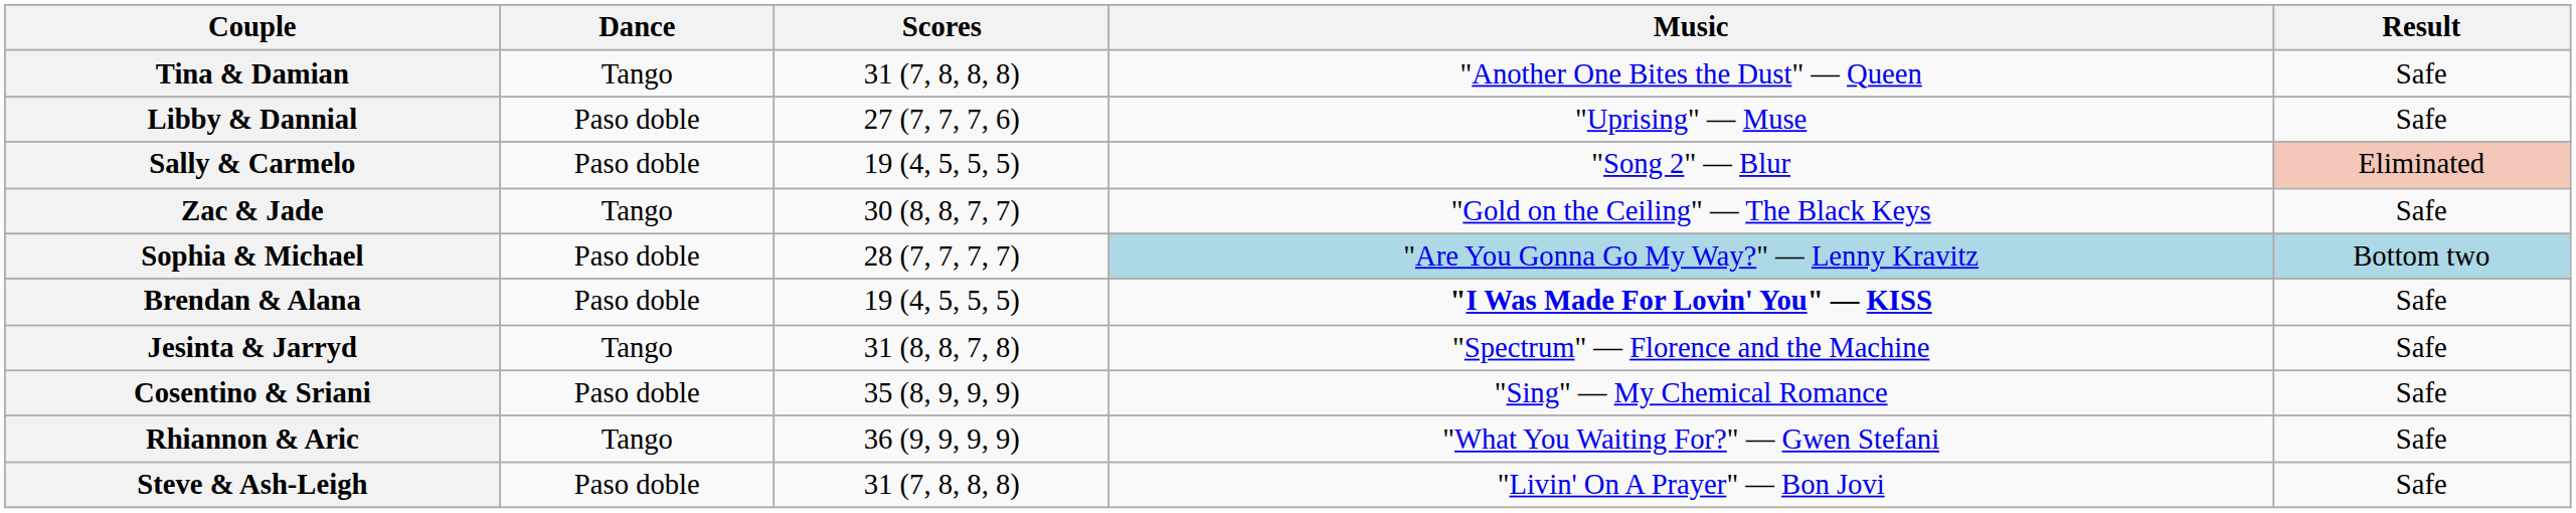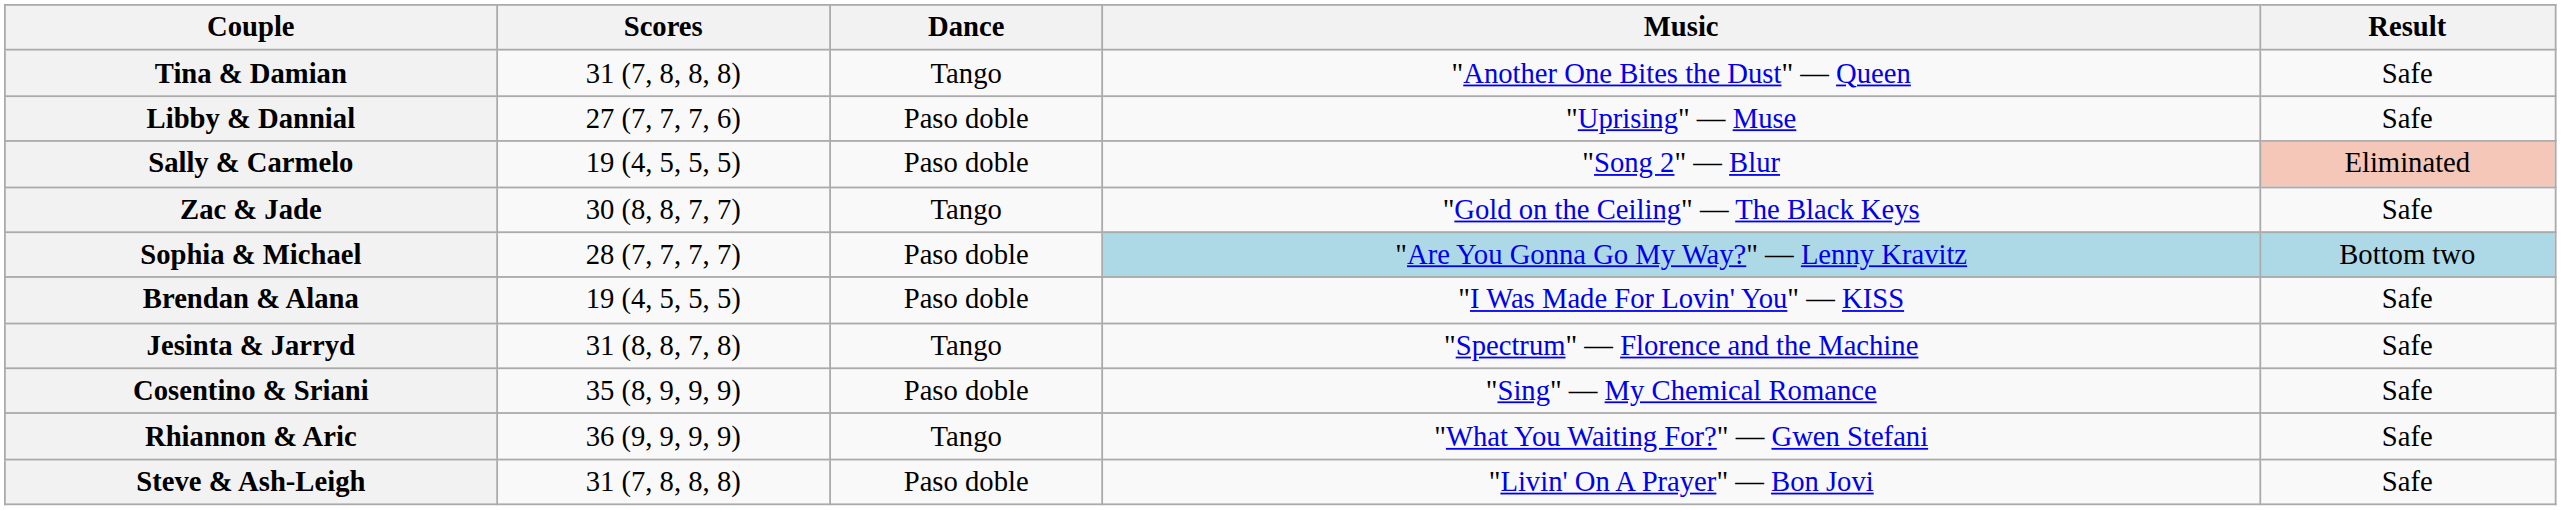columns swapped: Scores <-> Dance
Brendan & Alana | Music: bold -> normal
